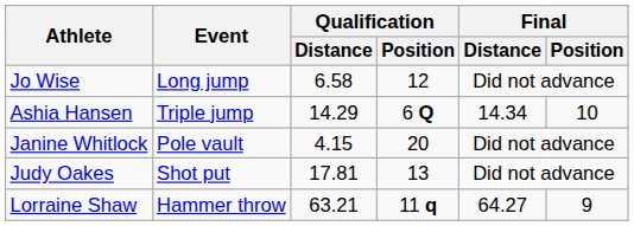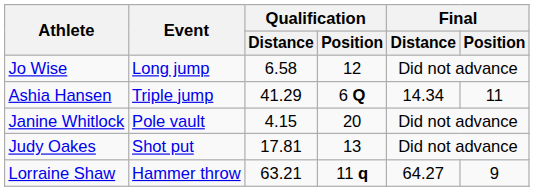Ashia Hansen | Qualification / Distance: 14.29 -> 41.29
Ashia Hansen | Final / Position: 10 -> 11
